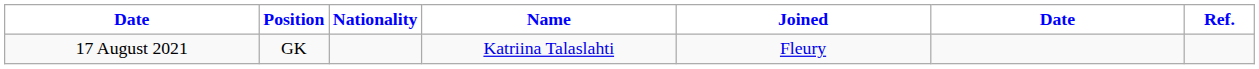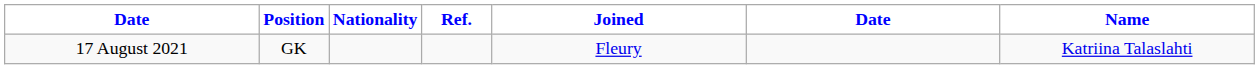columns swapped: Name <-> Ref.
